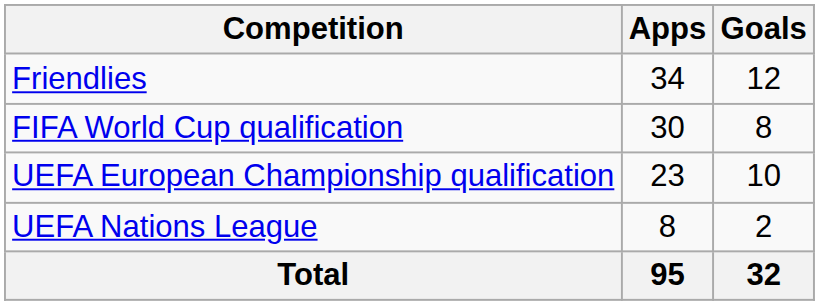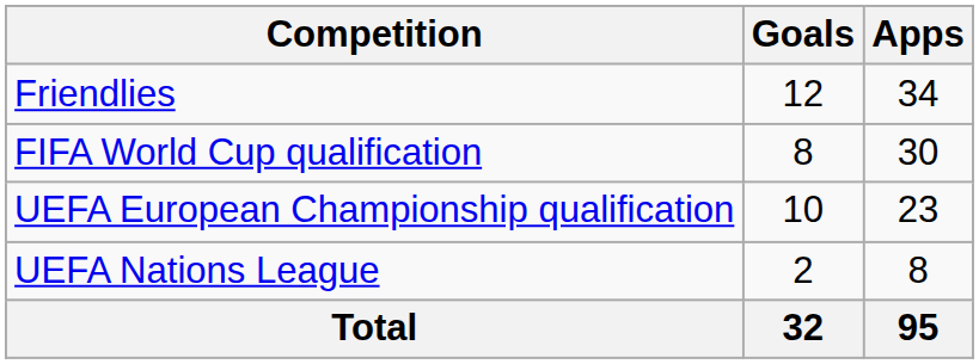columns swapped: Apps <-> Goals
